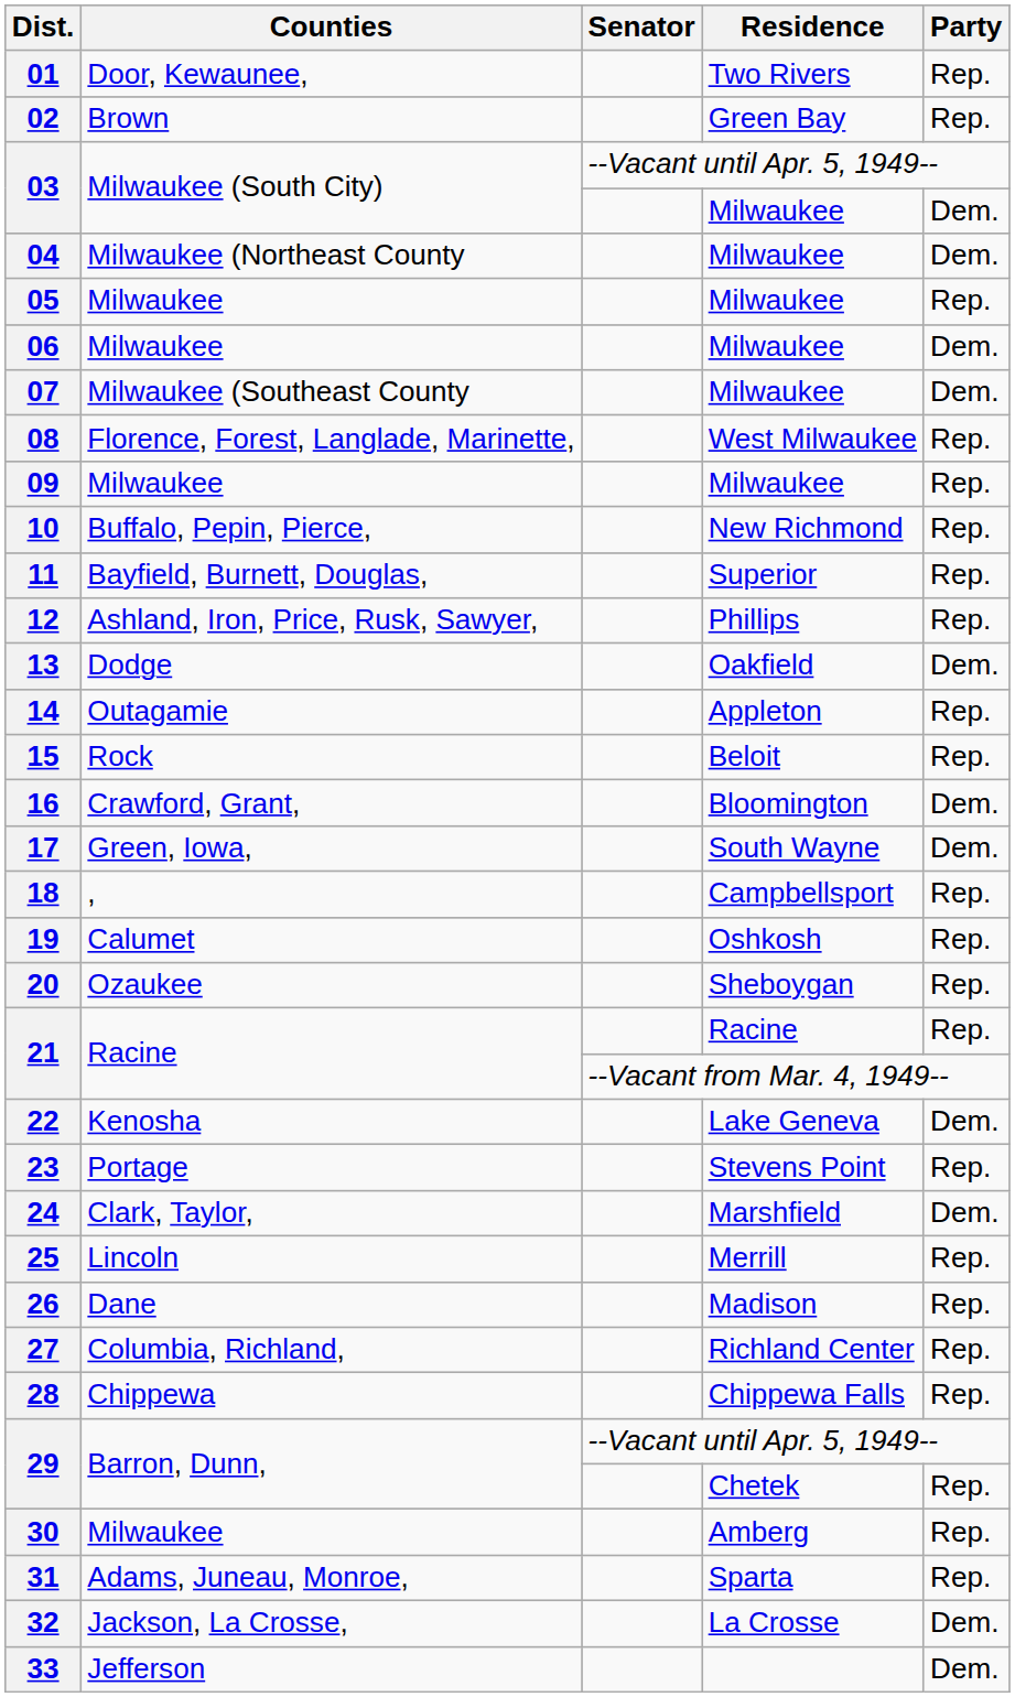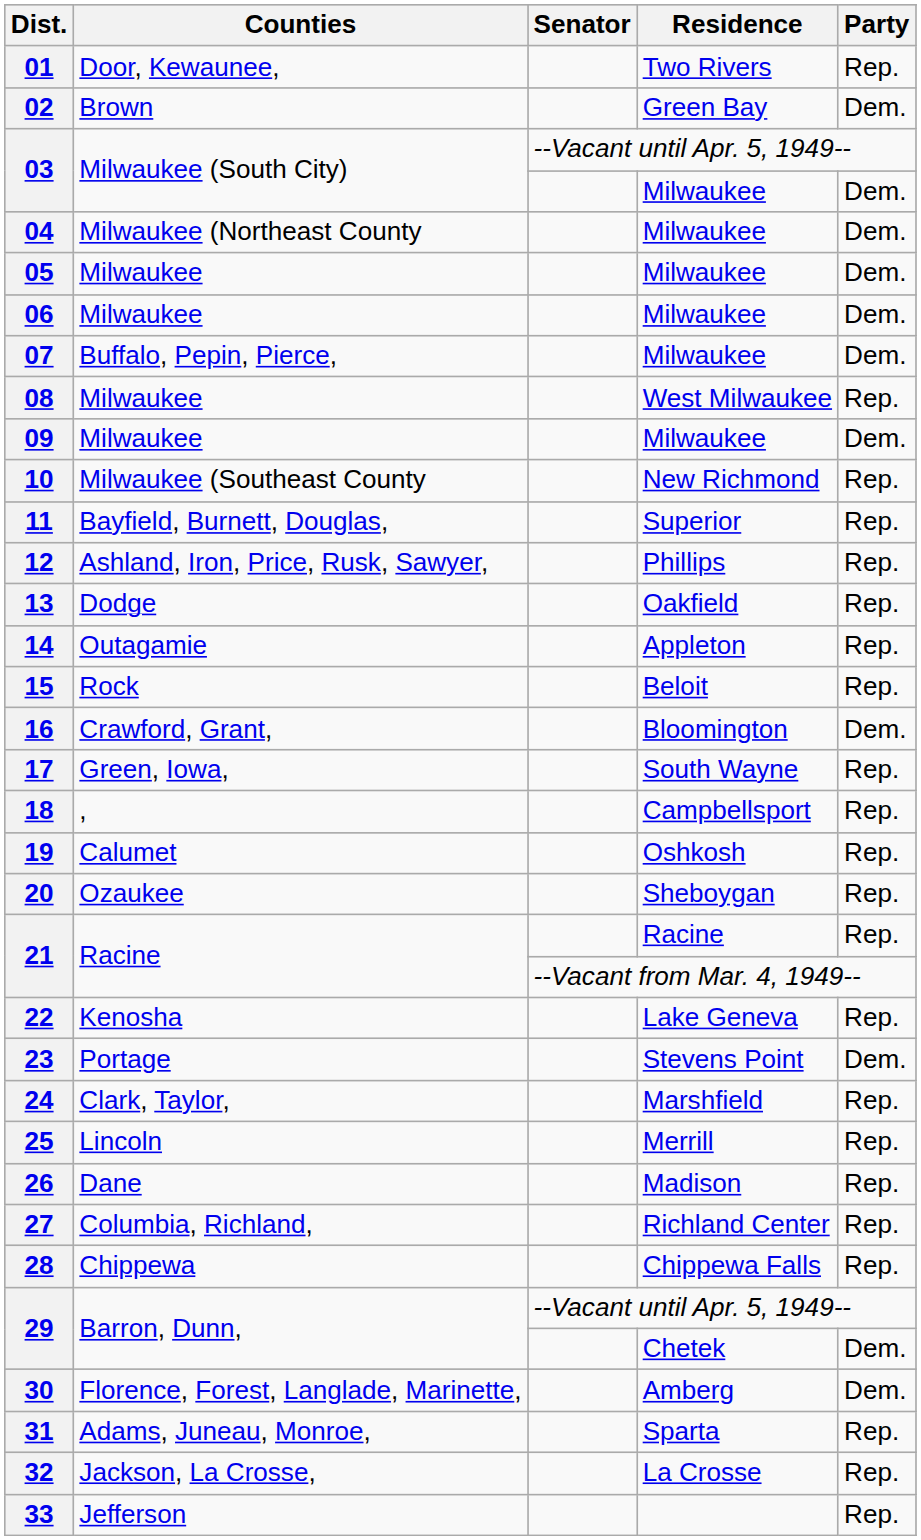02 | Party: Rep. -> Dem.
05 | Party: Rep. -> Dem.
07 | Counties: Milwaukee (Southeast County -> Buffalo, Pepin, Pierce,
08 | Counties: Florence, Forest, Langlade, Marinette, -> Milwaukee
09 | Party: Rep. -> Dem.
10 | Counties: Buffalo, Pepin, Pierce, -> Milwaukee (Southeast County
13 | Party: Dem. -> Rep.
17 | Party: Dem. -> Rep.
22 | Party: Dem. -> Rep.
23 | Party: Rep. -> Dem.
24 | Party: Dem. -> Rep.
29 / Chetek | Party: Rep. -> Dem.
30 | Counties: Milwaukee -> Florence, Forest, Langlade, Marinette,
30 | Party: Rep. -> Dem.
32 | Party: Dem. -> Rep.
33 | Party: Dem. -> Rep.
